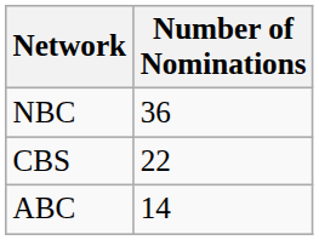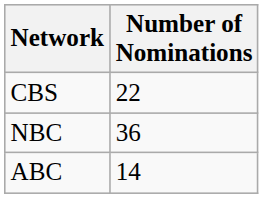rows swapped: NBC <-> CBS
